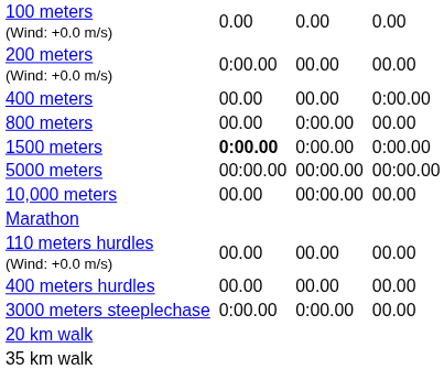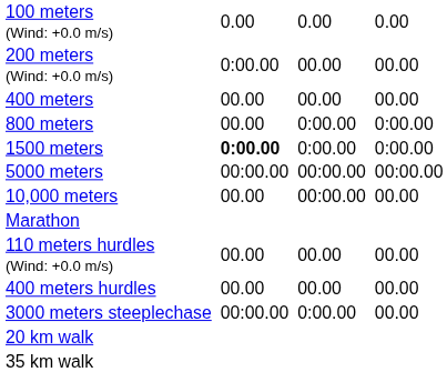400 meters | column 7: 0:00.00 -> 00.00
800 meters | column 7: 00.00 -> 0:00.00
3000 meters steeplechase | column 3: 0:00.00 -> 00:00.00
